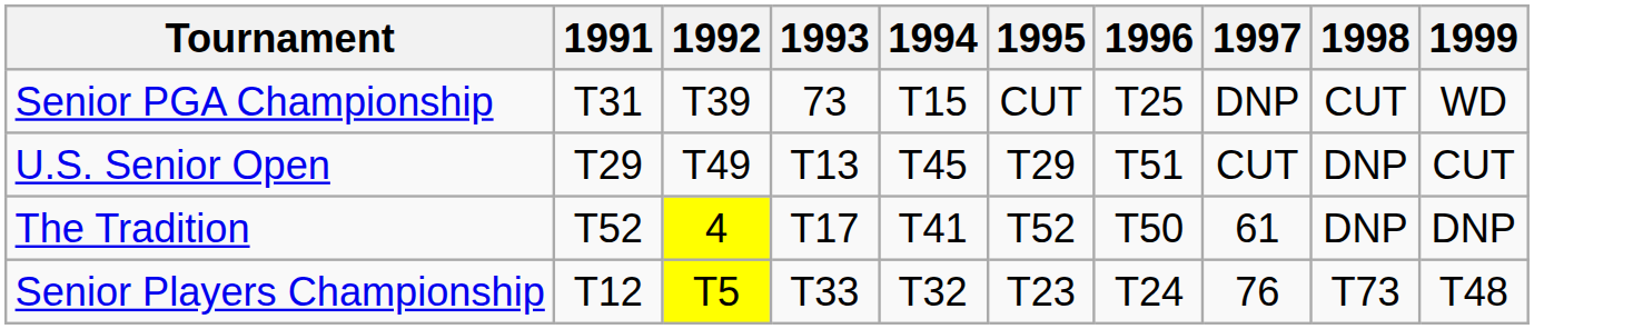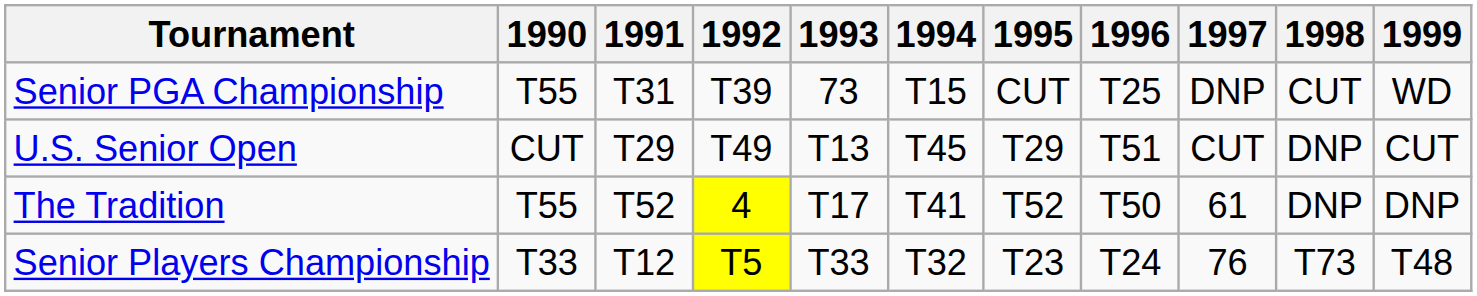+ column: 1990 | T55 | CUT | T55 | T33
